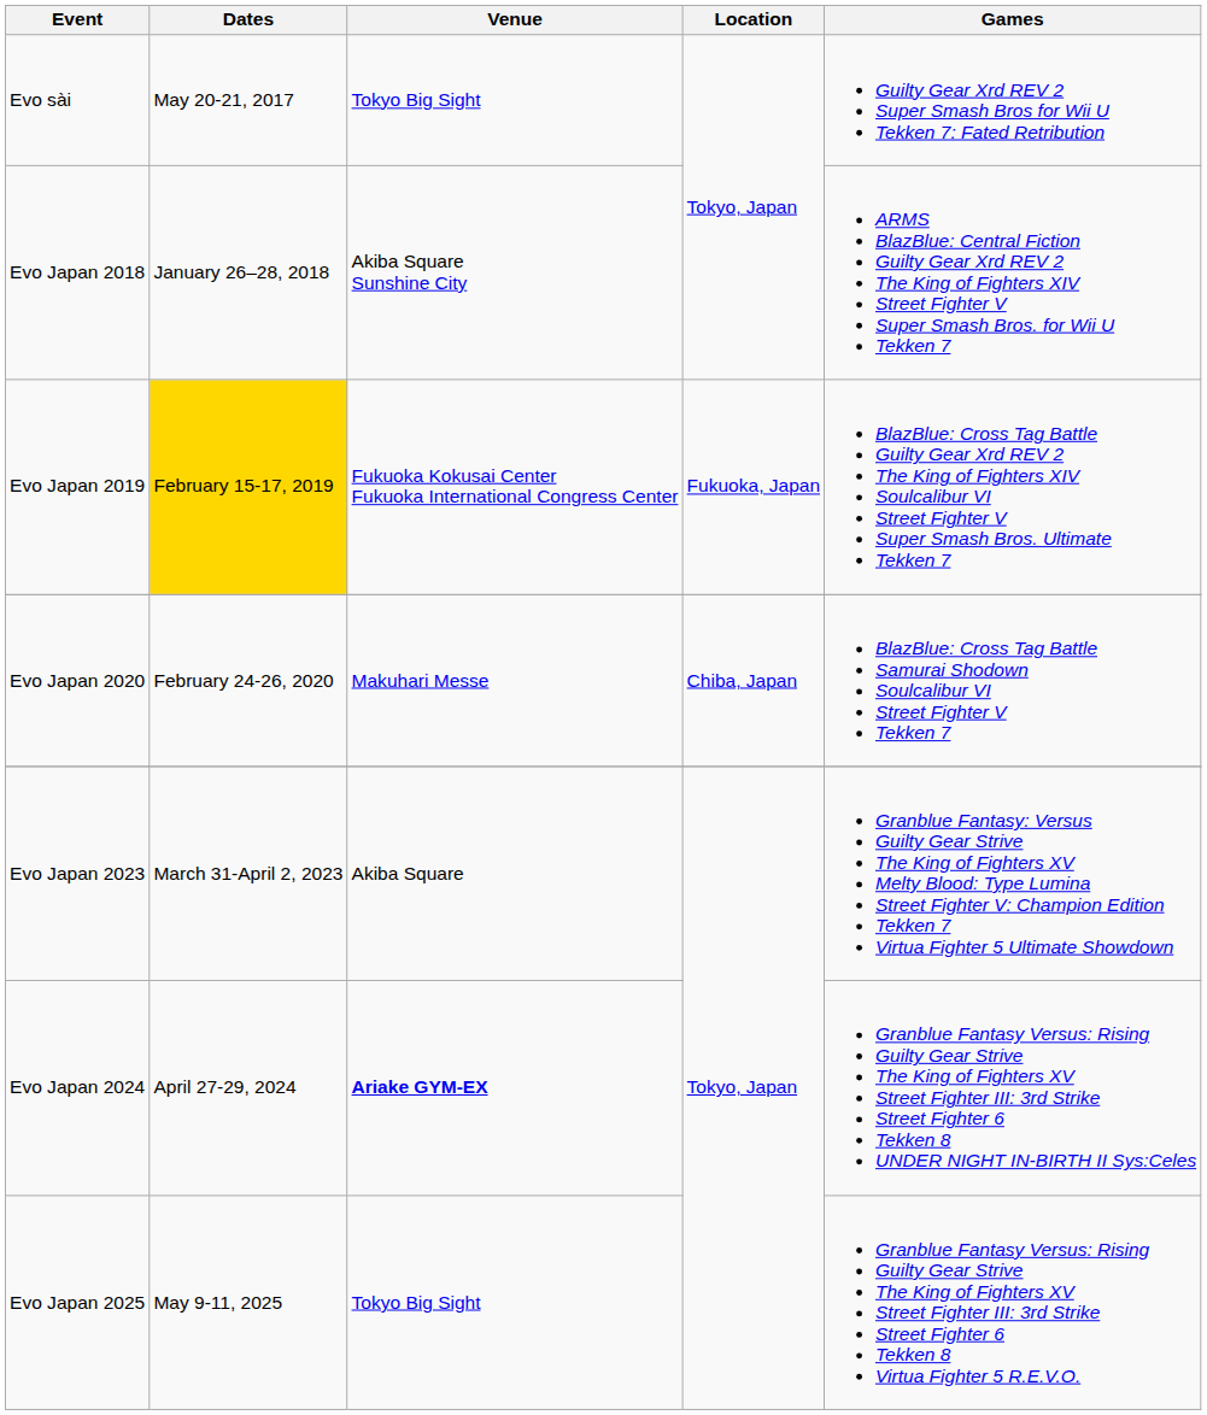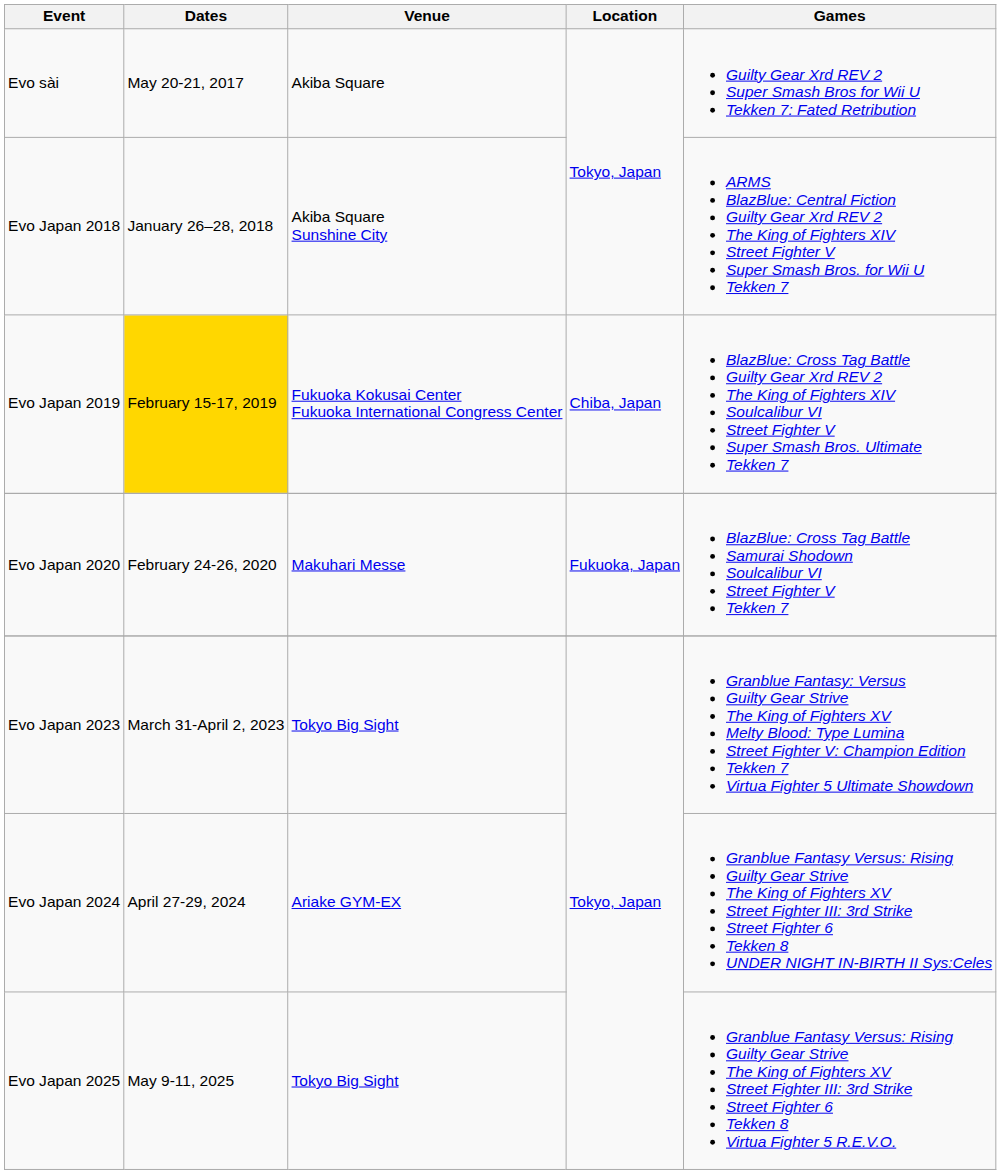Evo sài | Venue: Tokyo Big Sight -> Akiba Square
Evo Japan 2019 | Location: Fukuoka, Japan -> Chiba, Japan
Evo Japan 2020 | Location: Chiba, Japan -> Fukuoka, Japan
Evo Japan 2023 | Venue: Akiba Square -> Tokyo Big Sight
Evo Japan 2024 | Venue: bold -> normal
